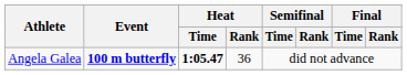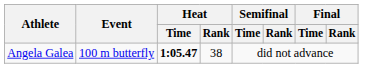Angela Galea | Event: bold -> normal
Angela Galea | Heat / Rank: 36 -> 38
